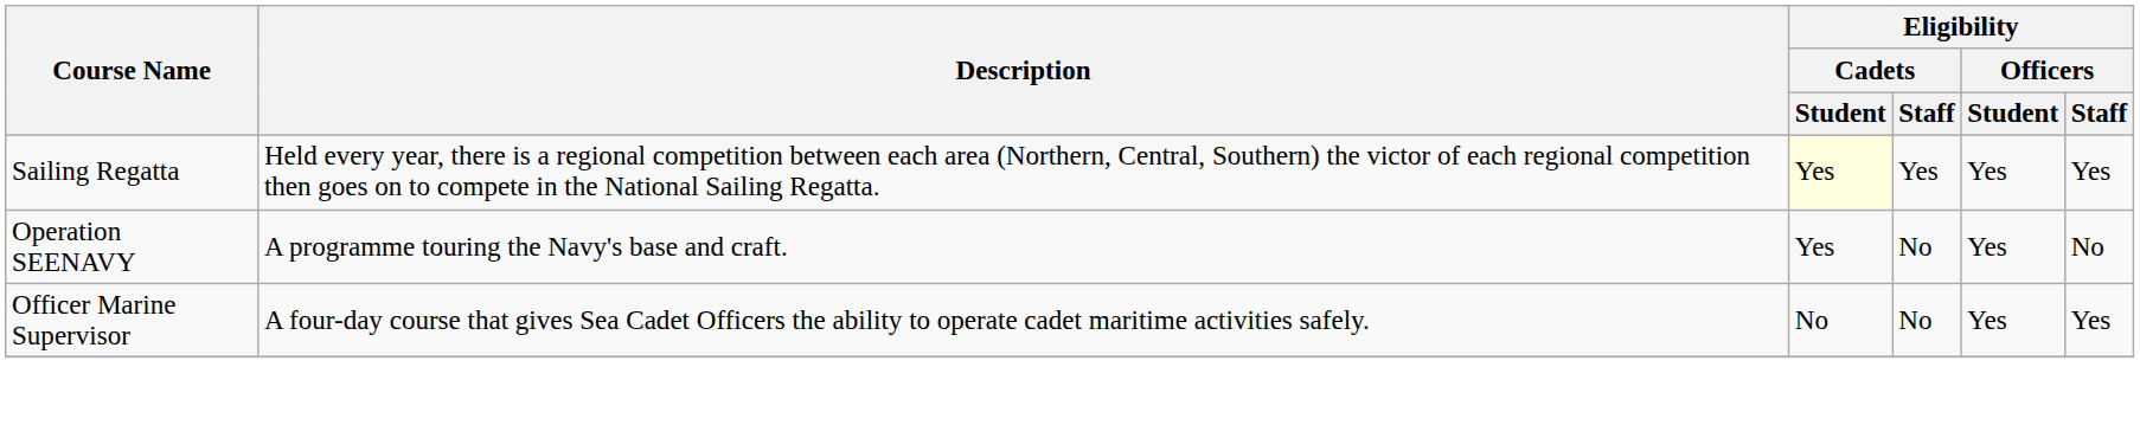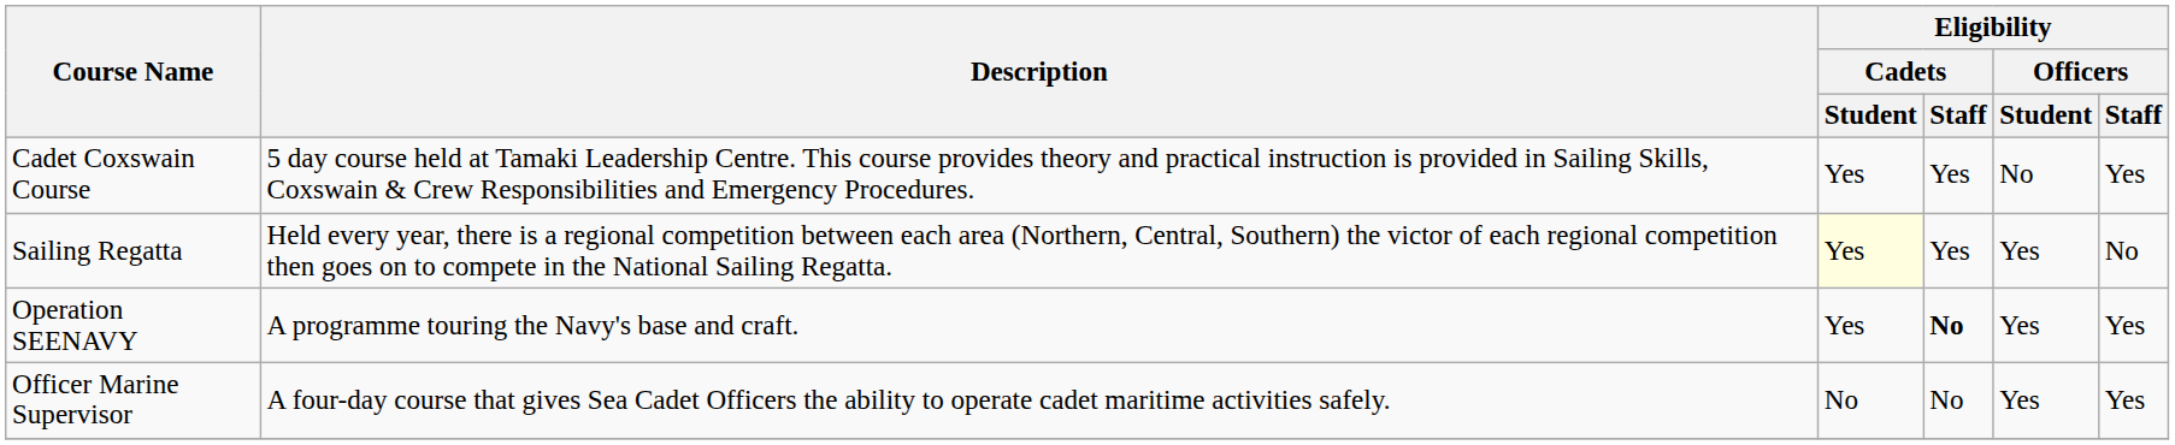+ row: Cadet Coxswain Course | 5 day course held at Tamaki Leadership Centre. This course provides theory and practical instruction is provided in Sailing Skills, Coxswain & Crew Responsibilities and Emergency Procedures. | Yes | Yes | No | Yes
Sailing Regatta | Eligibility / Officers / Staff: Yes -> No
Operation SEENAVY | Eligibility / Cadets / Staff: normal -> bold
Operation SEENAVY | Eligibility / Officers / Staff: No -> Yes
